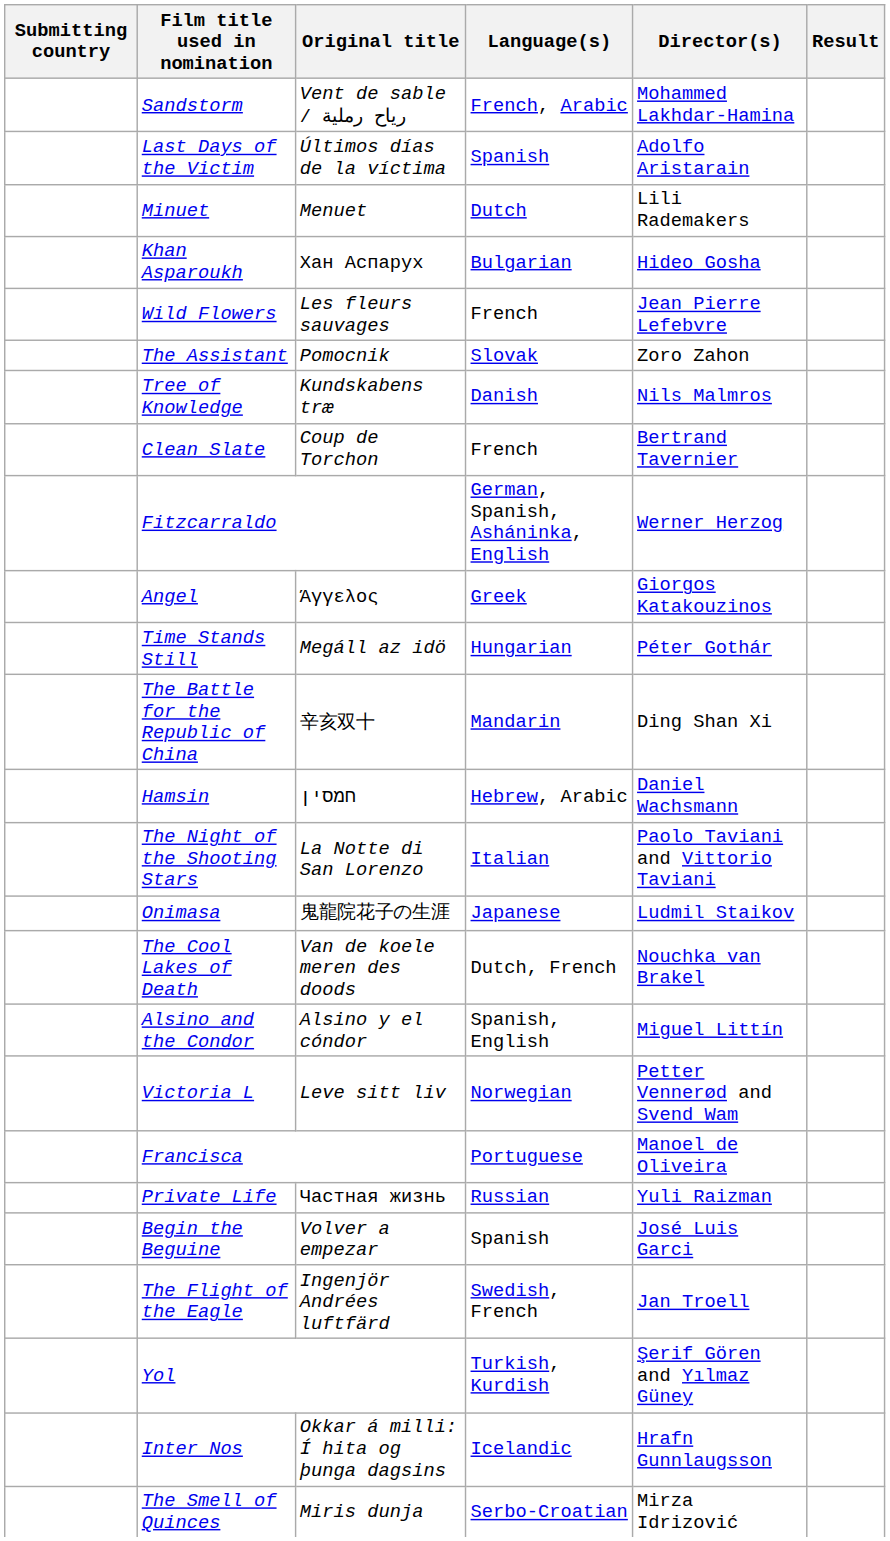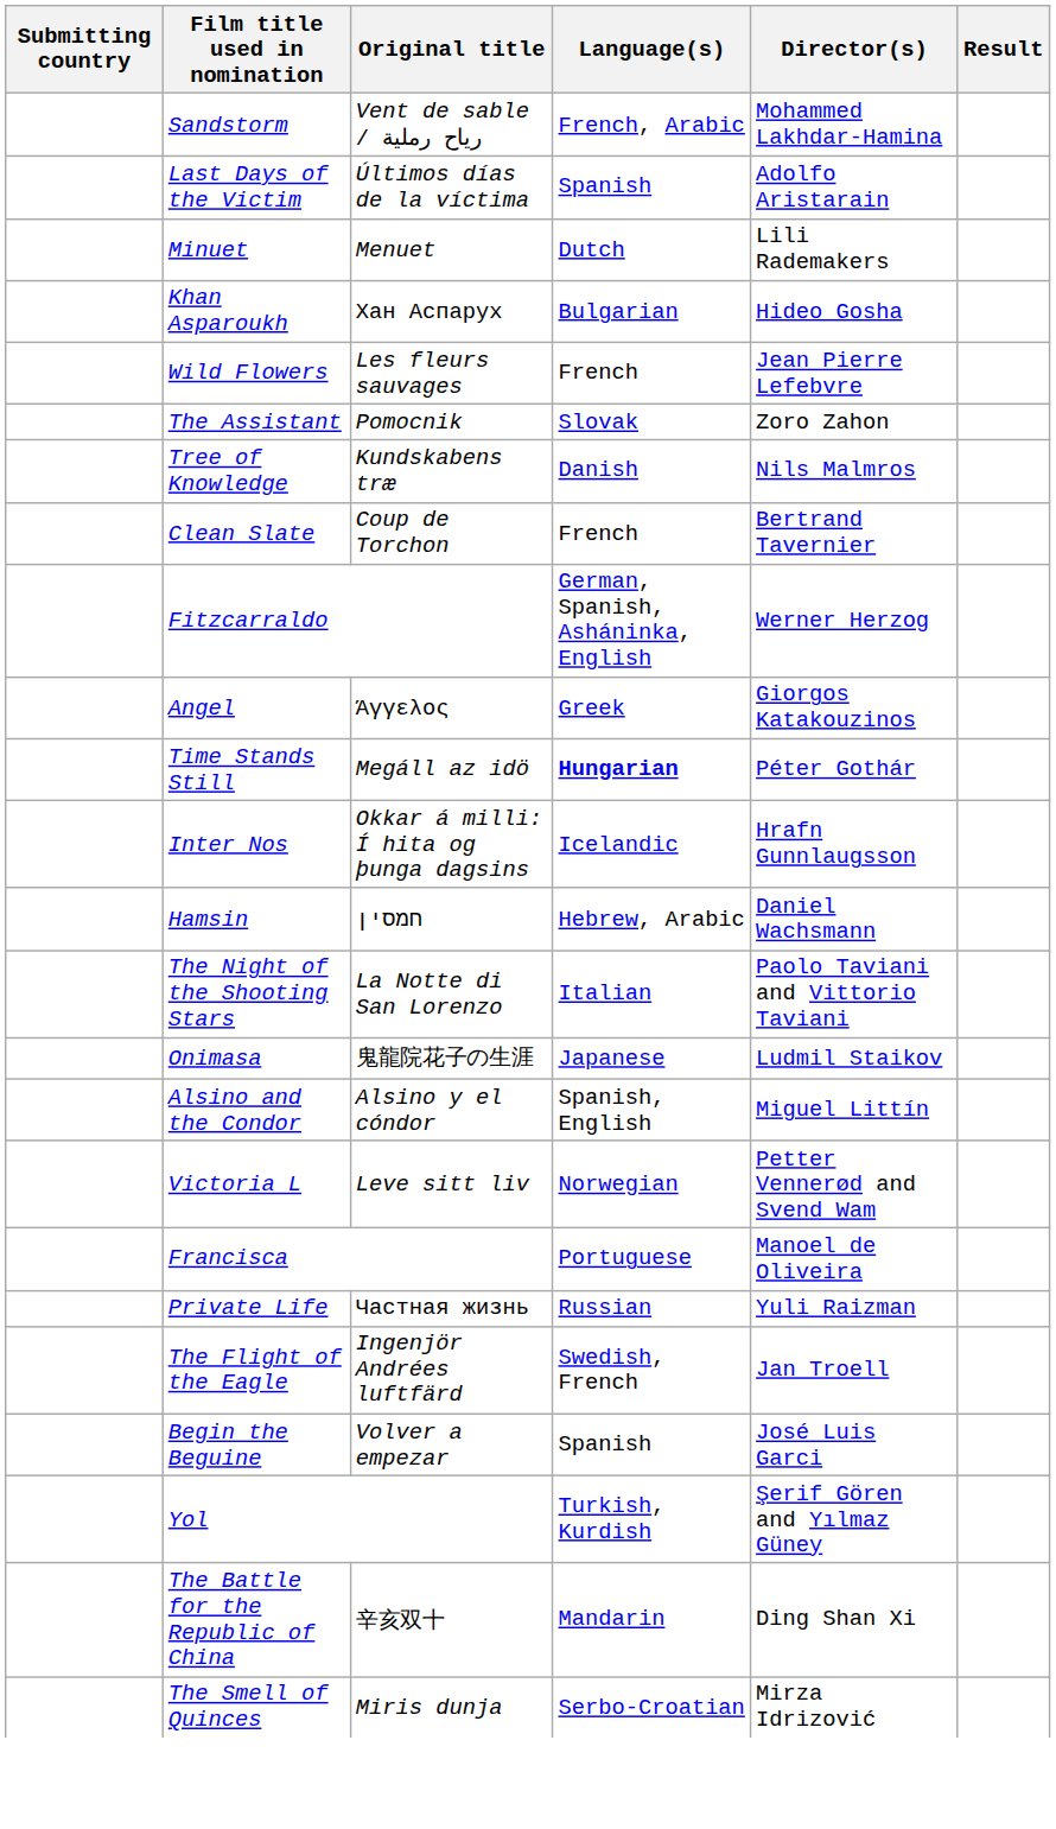Time Stands Still | Language(s): normal -> bold
rows swapped: Inter Nos <-> The Battle for the Republic of China
- row: The Cool Lakes of Death | Van de koele meren des doods | Dutch, French | Nouchka van Brakel
rows swapped: Begin the Beguine <-> The Flight of the Eagle
